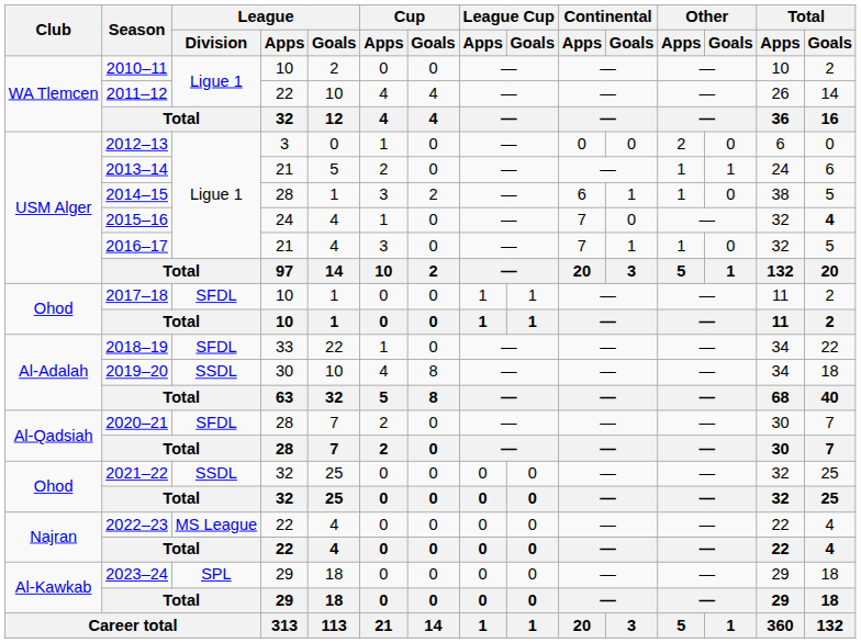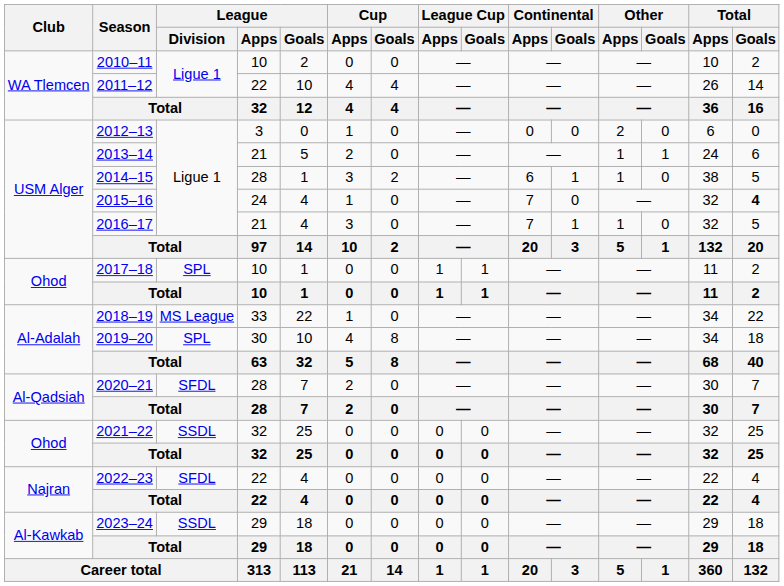2017–18 | League / Division: SFDL -> SPL
2018–19 | League / Division: SFDL -> MS League
2019–20 | League / Division: SSDL -> SPL
2022–23 | League / Division: MS League -> SFDL
2023–24 | League / Division: SPL -> SSDL
